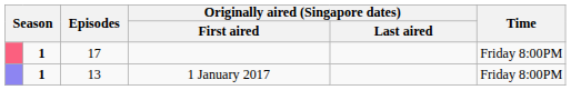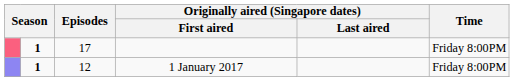1 January 2017 | Episodes: 13 -> 12
